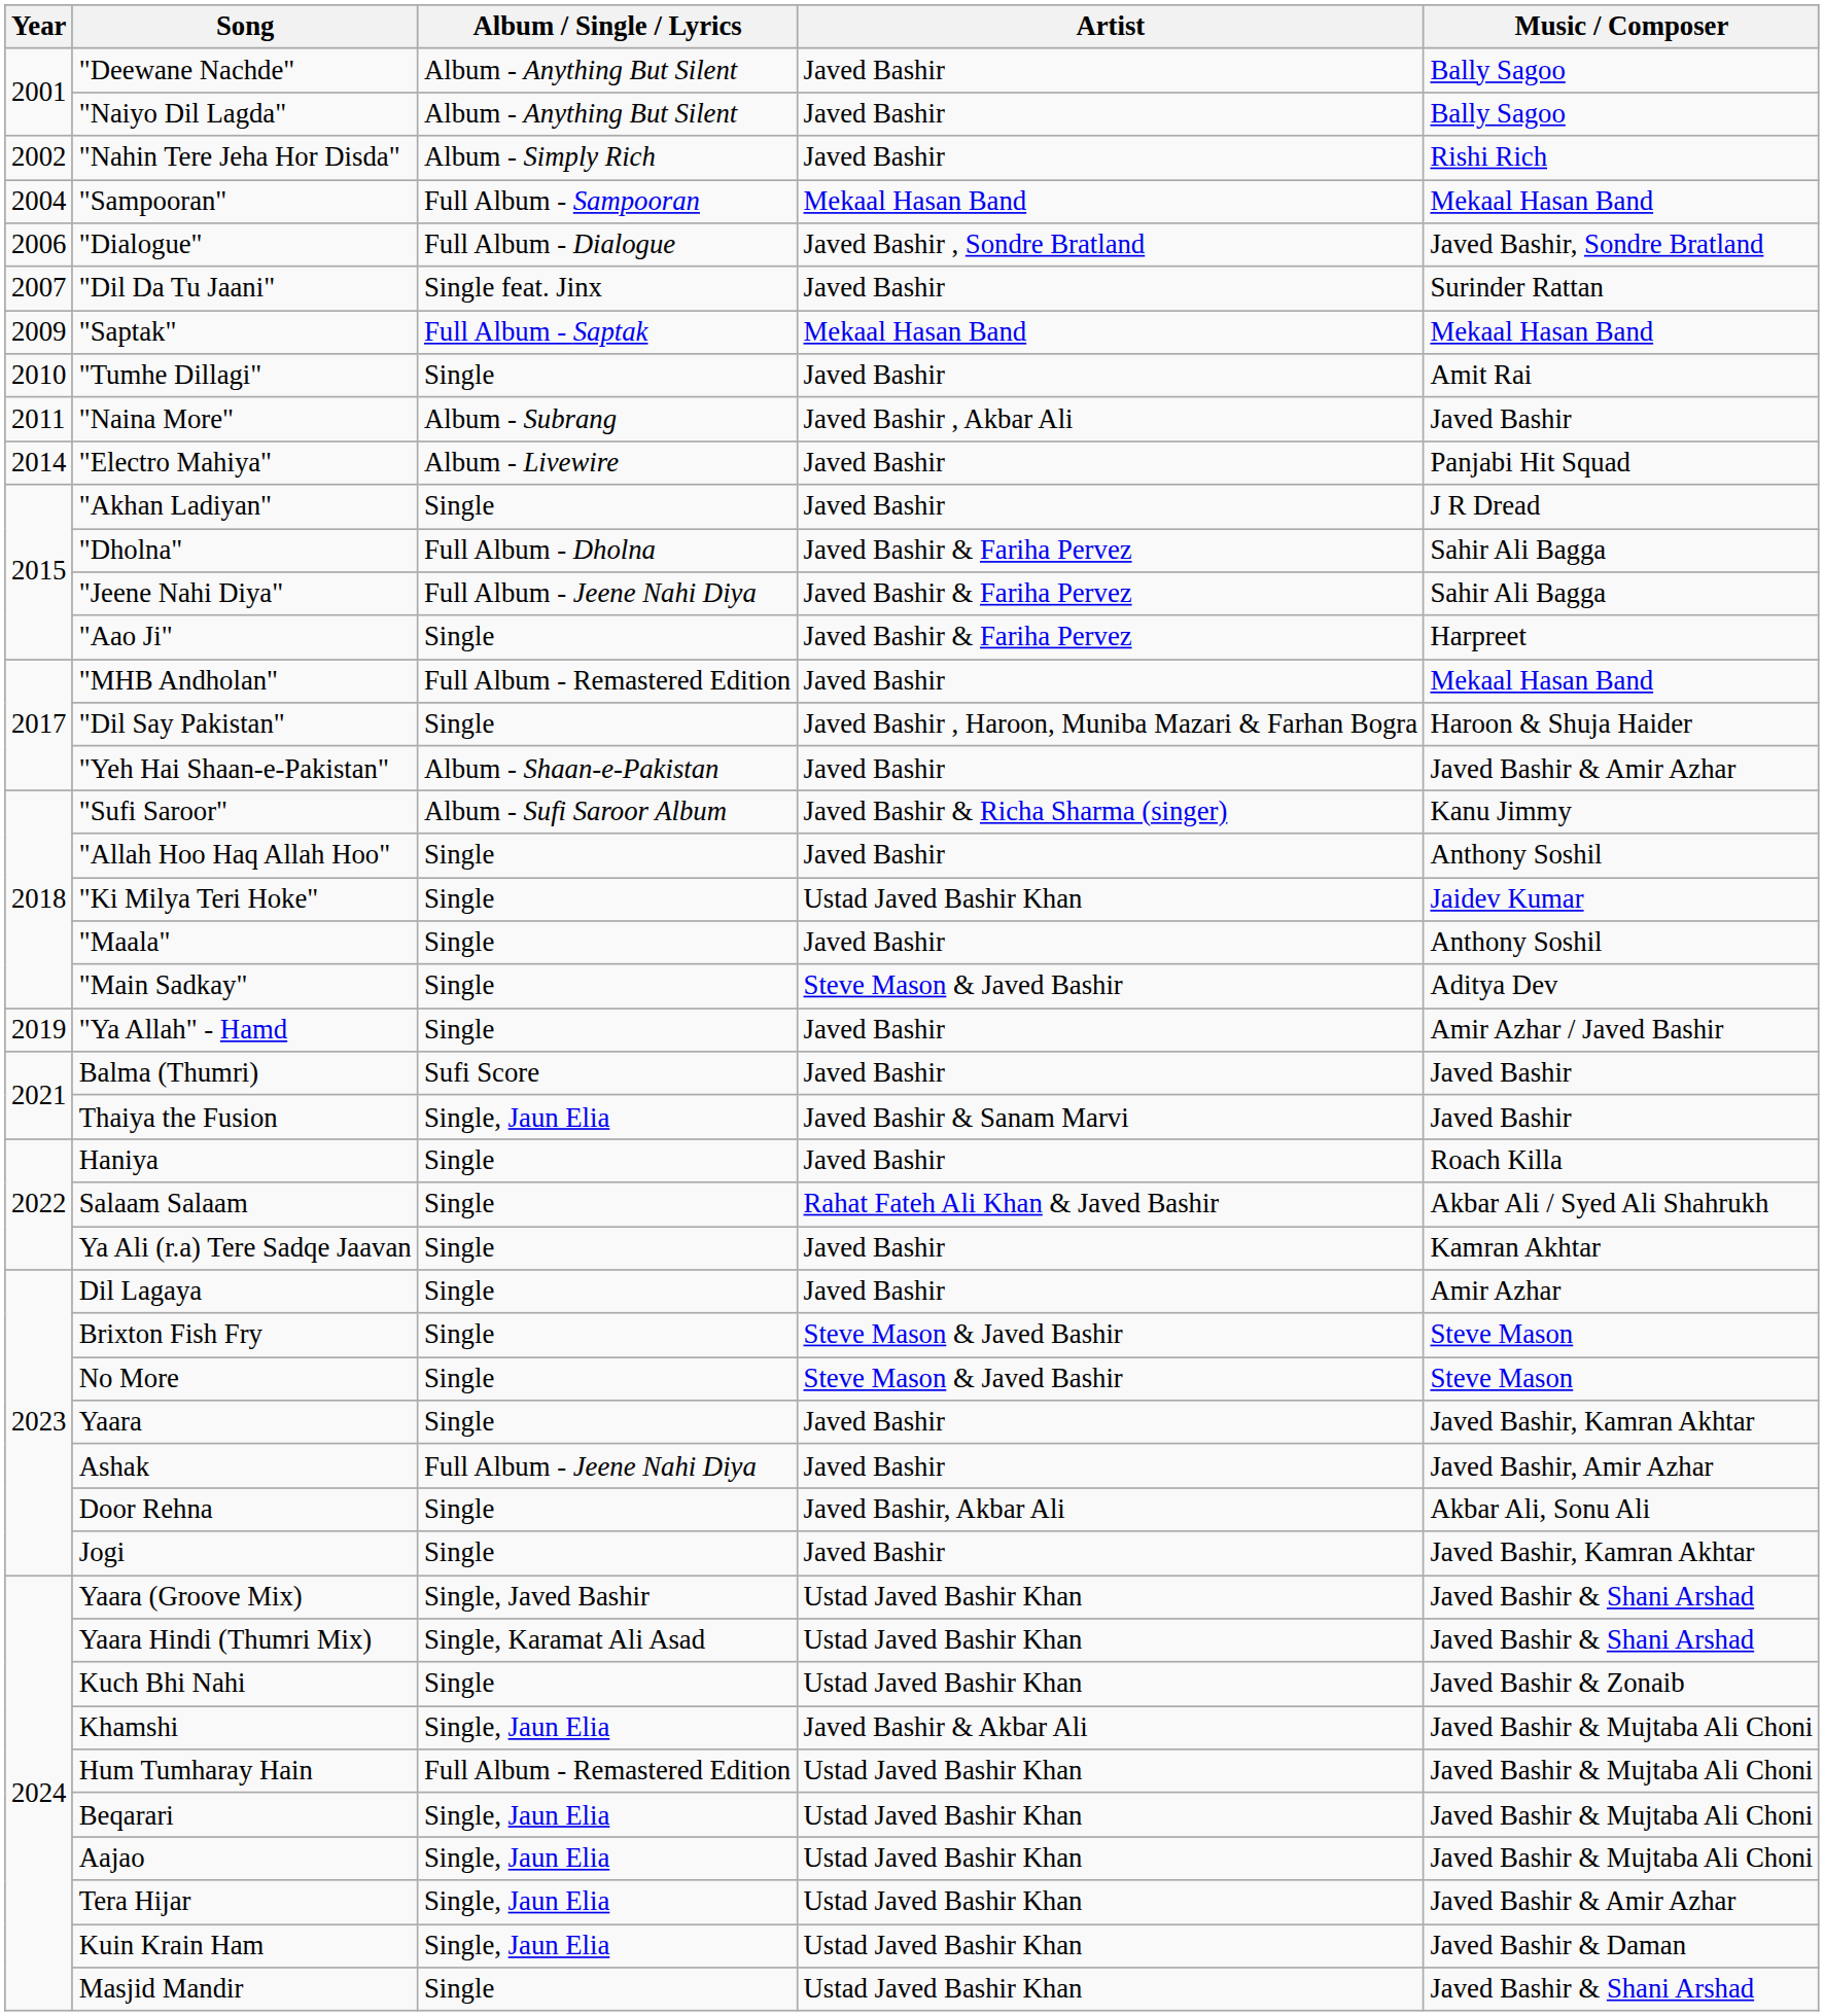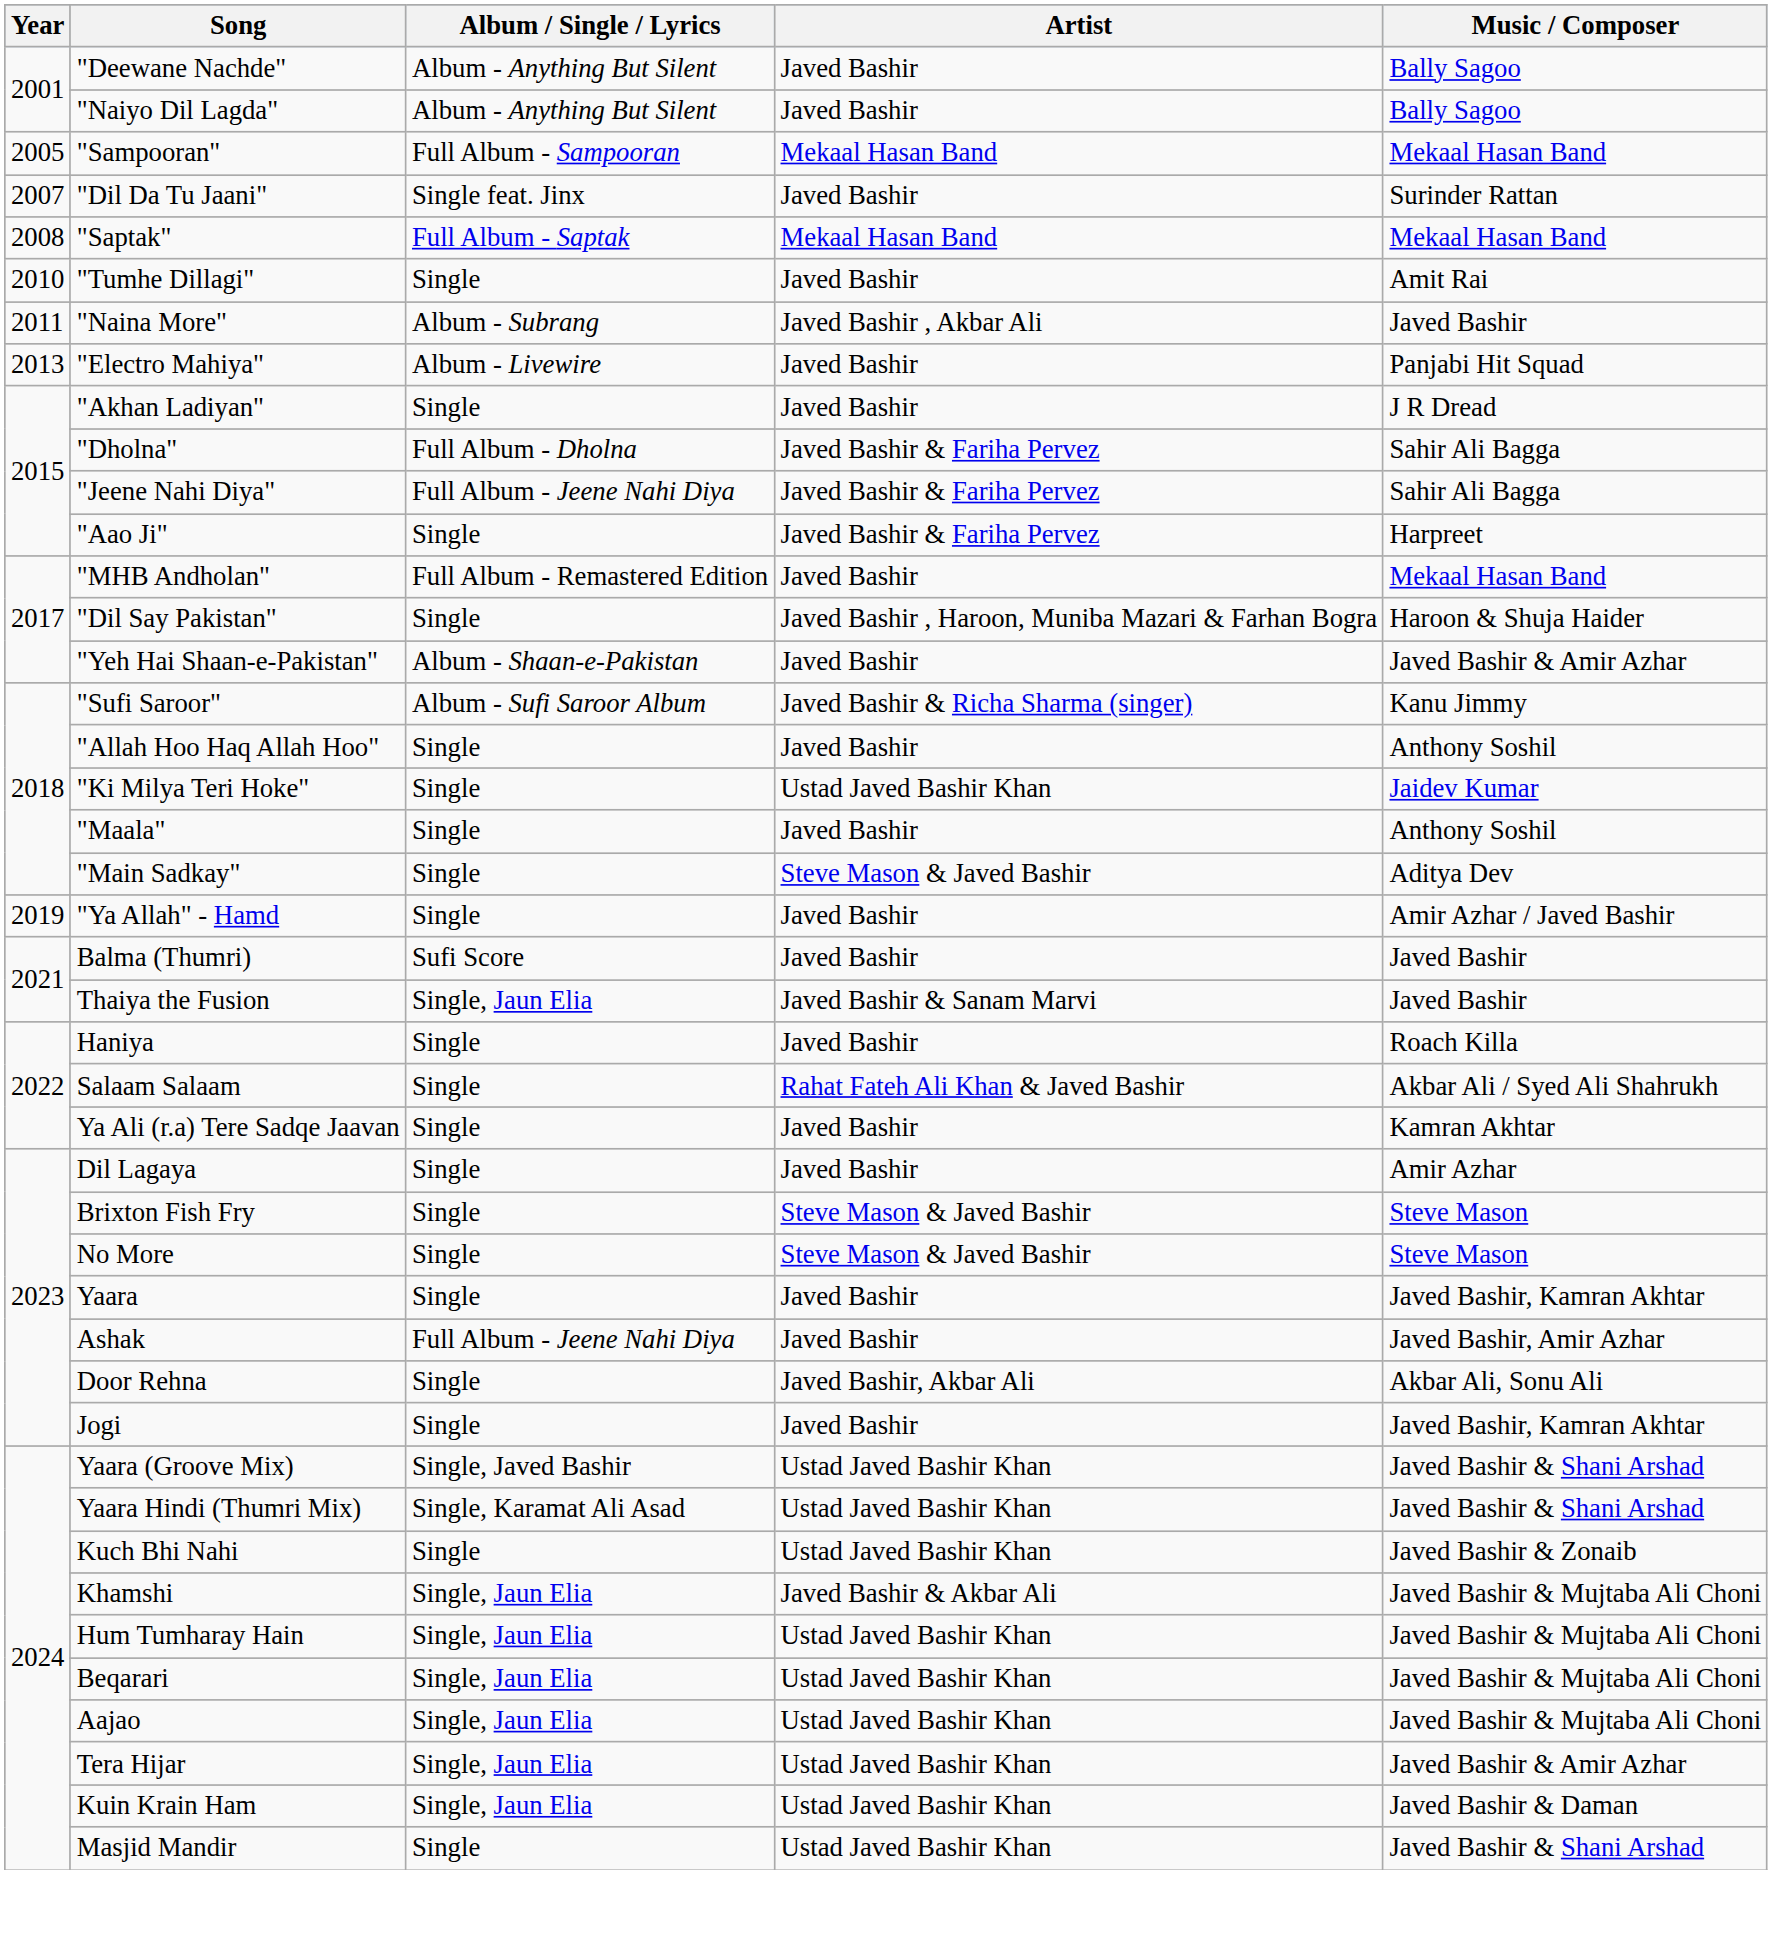- row: 2002 | "Nahin Tere Jeha Hor Disda" | Album - Simply Rich | Javed Bashir | Rishi Rich
"Sampooran" | Year: 2004 -> 2005
- row: 2006 | "Dialogue" | Full Album - Dialogue | Javed Bashir , Sondre Bratland | Javed Bashir, Sondre Bratland
"Saptak" | Year: 2009 -> 2008
"Electro Mahiya" | Year: 2014 -> 2013
Hum Tumharay Hain | Album / Single / Lyrics: Full Album - Remastered Edition -> Single, Jaun Elia
